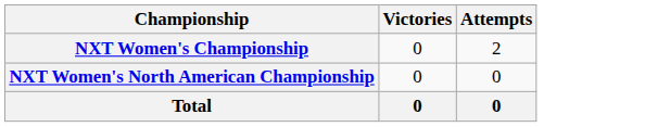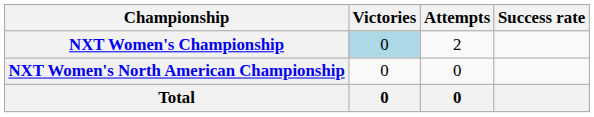+ column: Success rate
NXT Women's Championship | Victories: no background -> lightblue background
